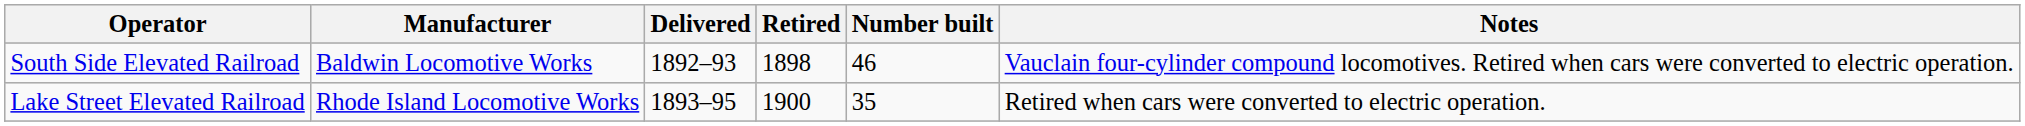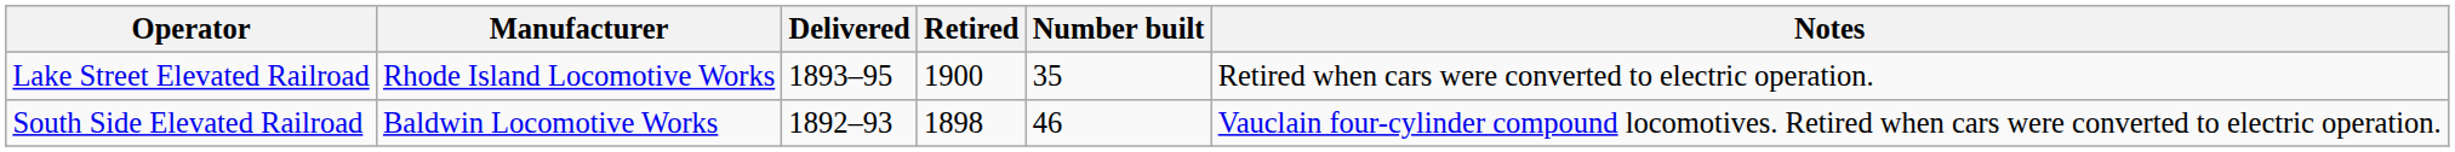rows swapped: South Side Elevated Railroad <-> Lake Street Elevated Railroad
